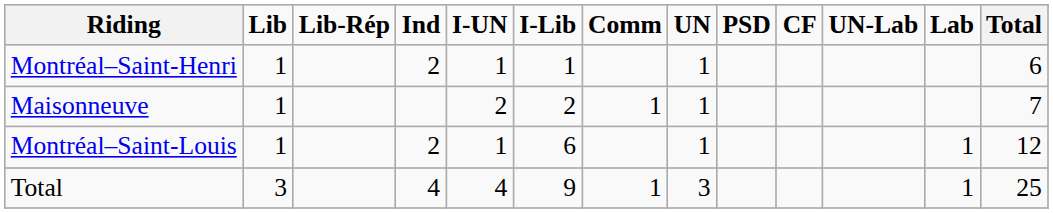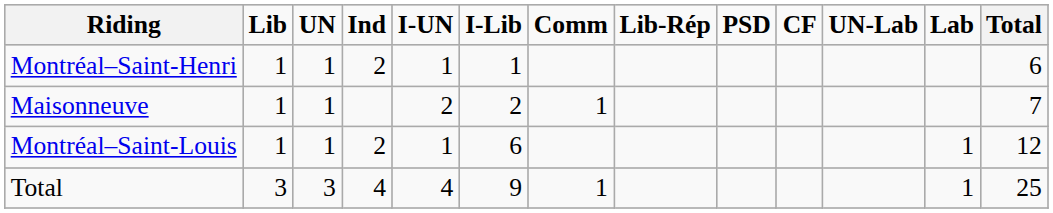columns swapped: UN <-> Lib-Rép
